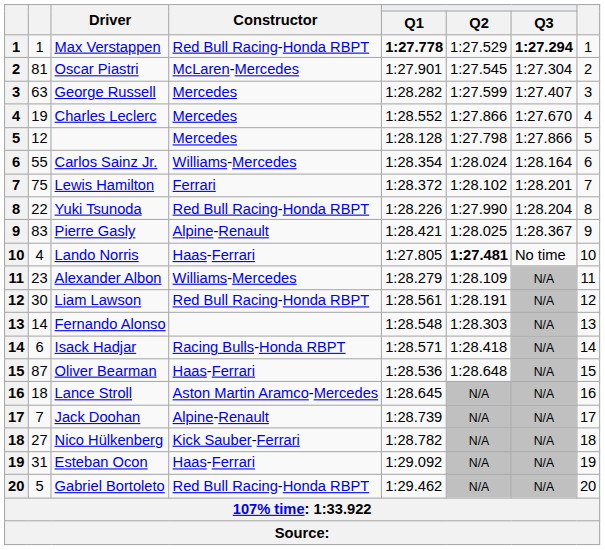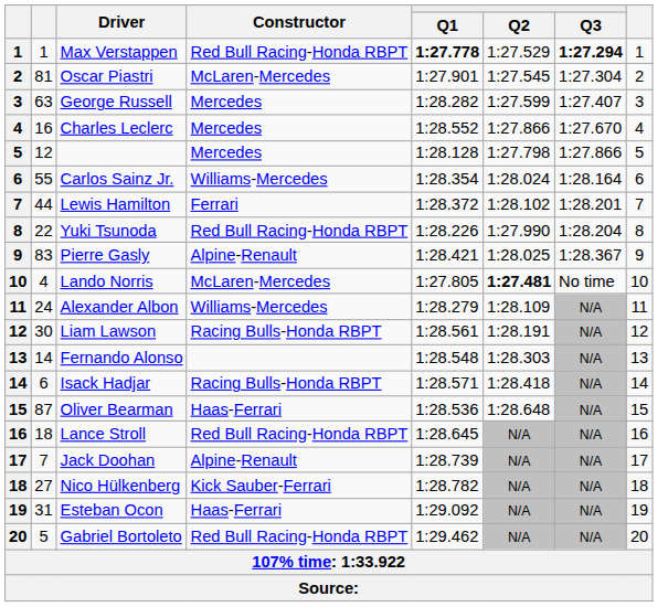Charles Leclerc | column 2: 19 -> 16
Lewis Hamilton | column 2: 75 -> 44
Lando Norris | Constructor: Haas-Ferrari -> McLaren-Mercedes
Alexander Albon | column 2: 23 -> 24
Liam Lawson | Constructor: Red Bull Racing-Honda RBPT -> Racing Bulls-Honda RBPT
Lance Stroll | Constructor: Aston Martin Aramco-Mercedes -> Red Bull Racing-Honda RBPT
